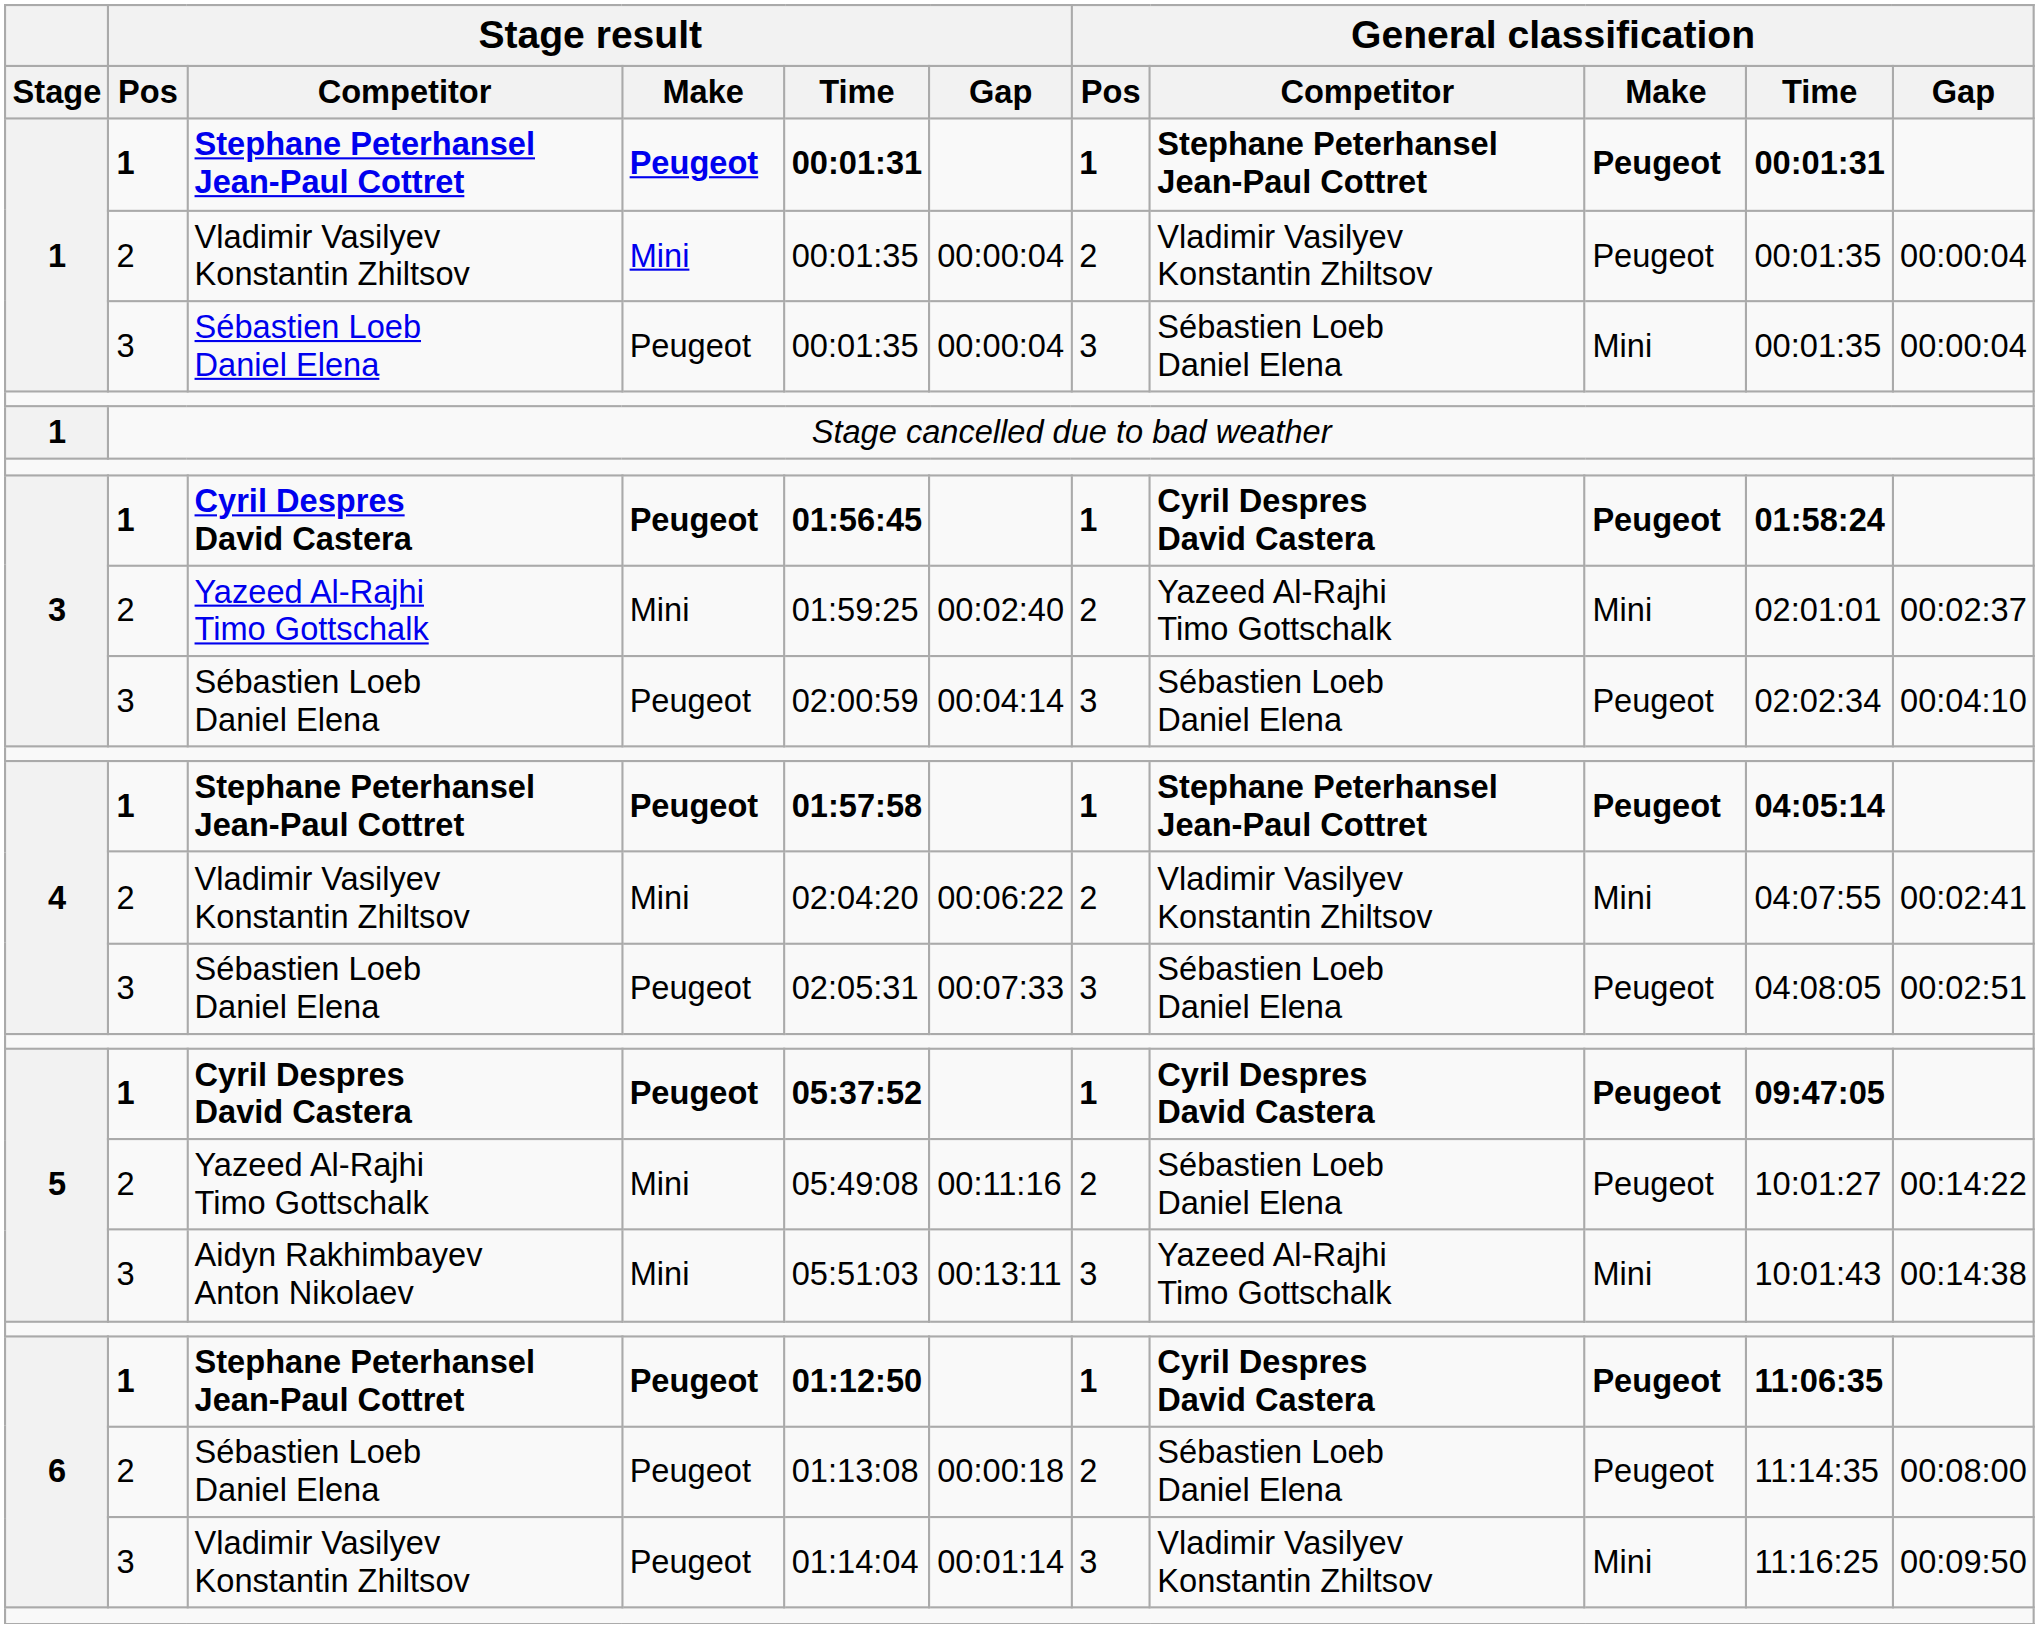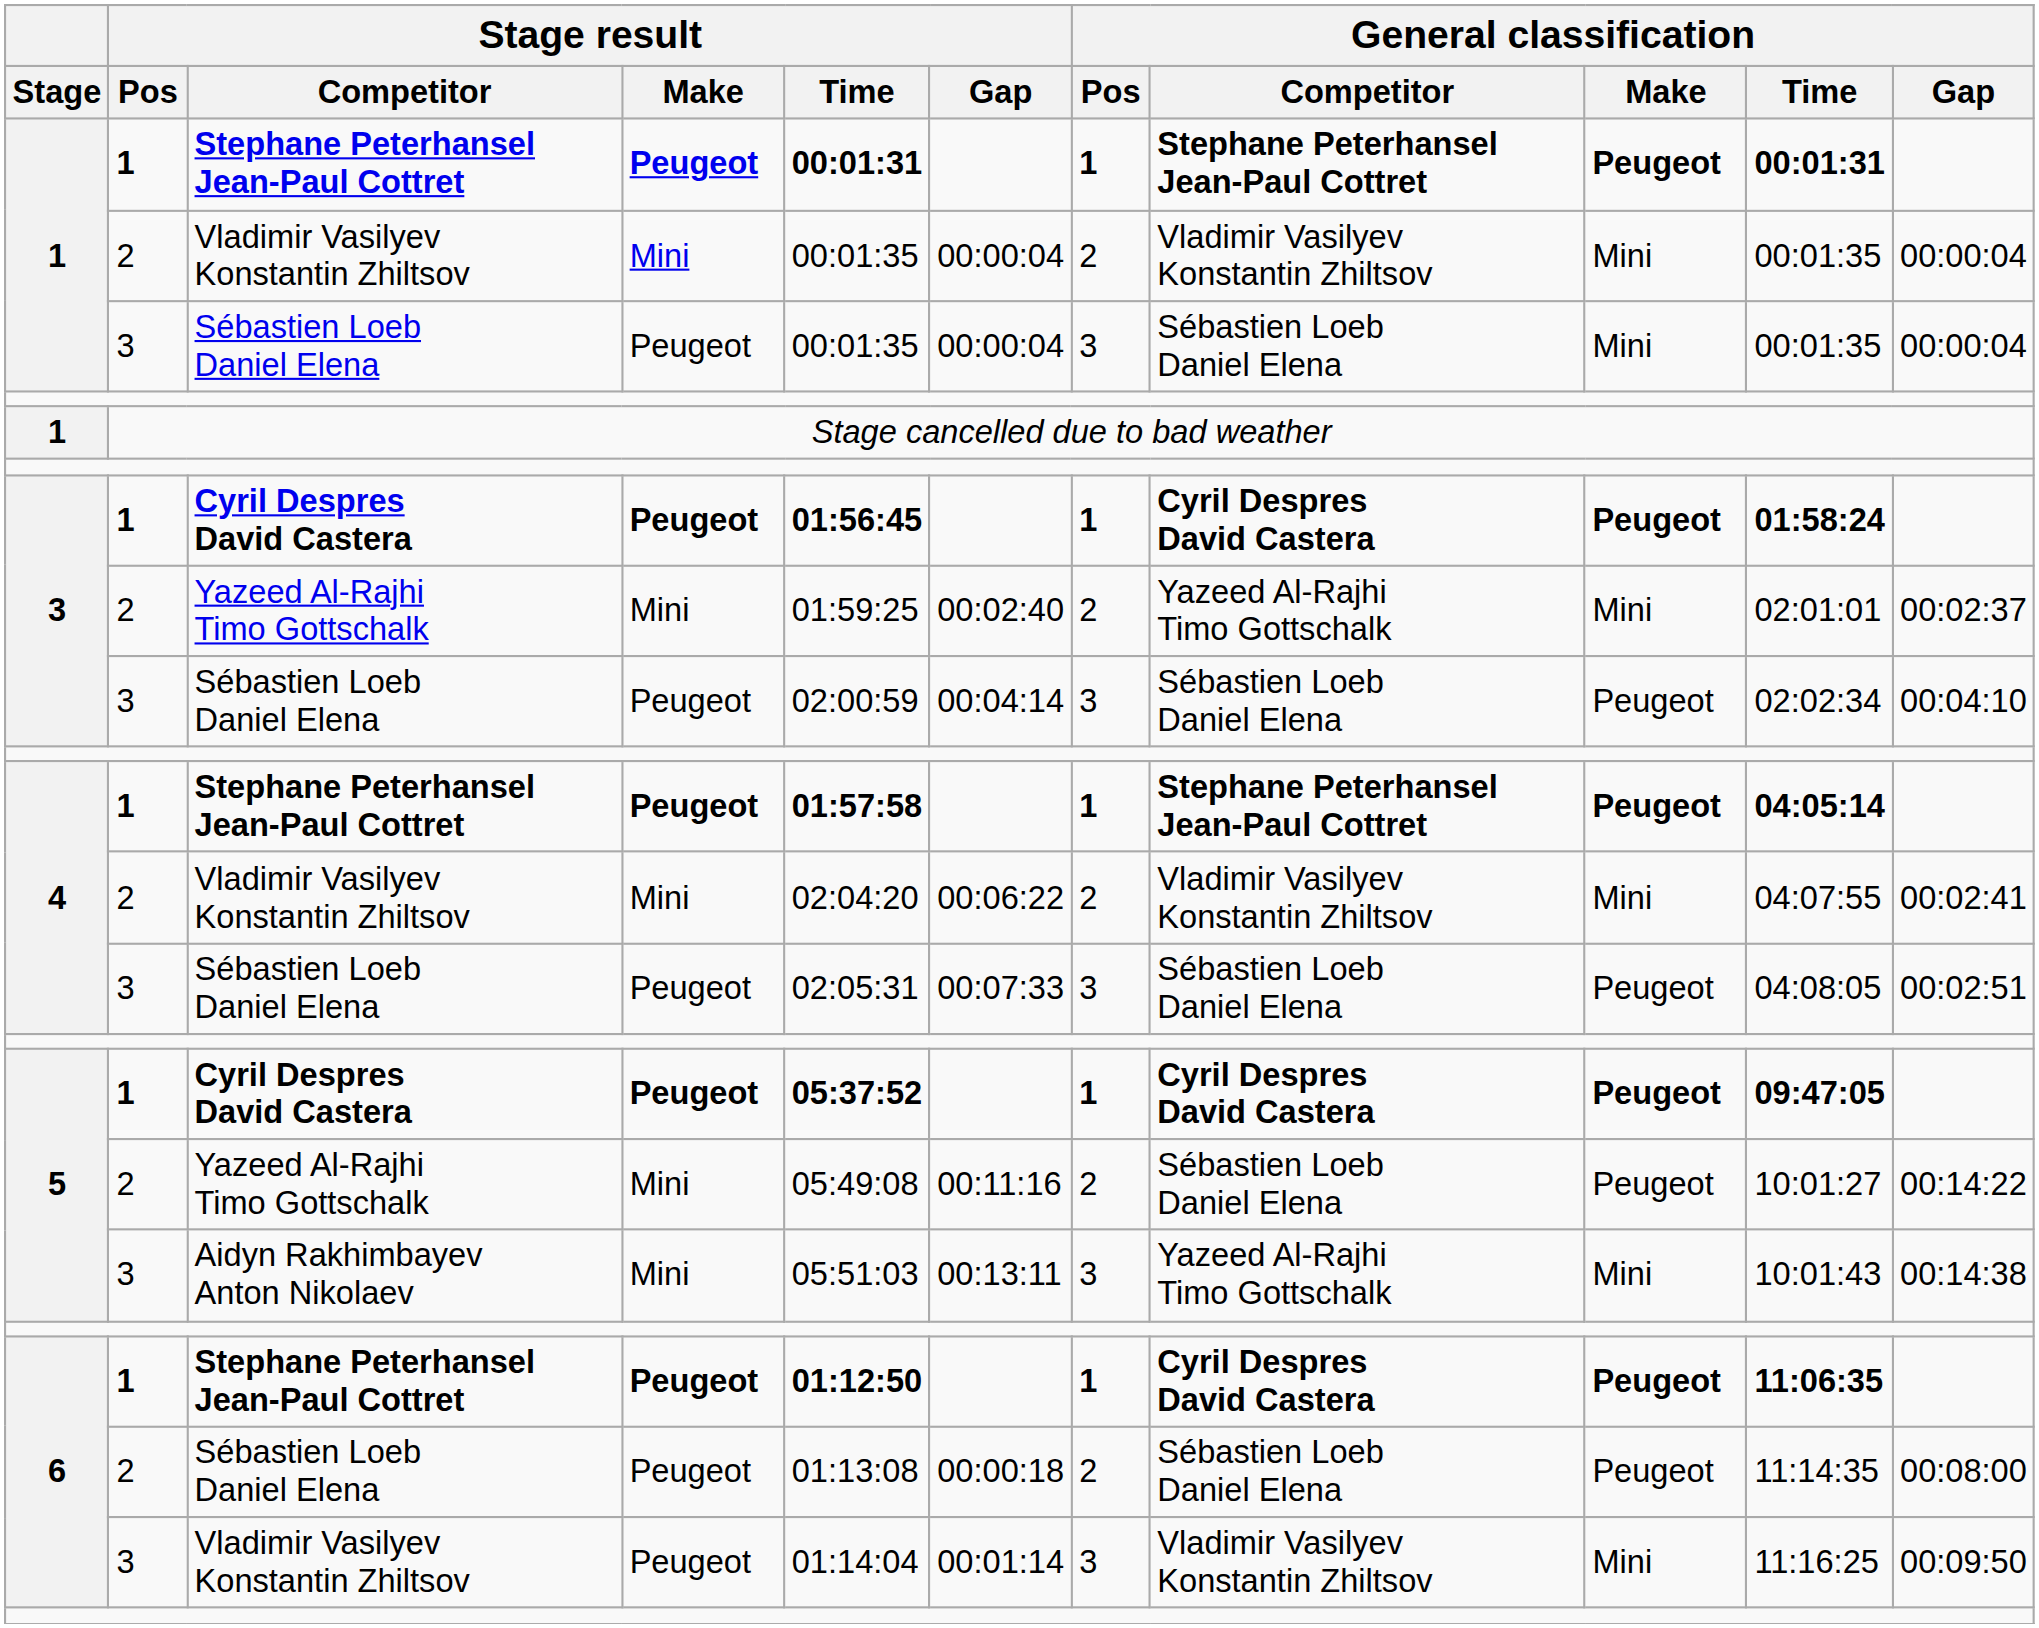1 / Vladimir Vasilyev Konstantin Zhiltsov | General classification / Make: Peugeot -> Mini
